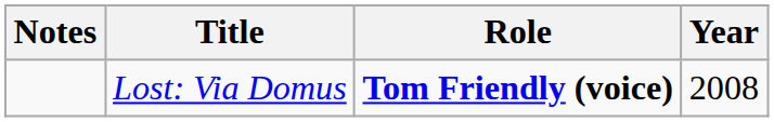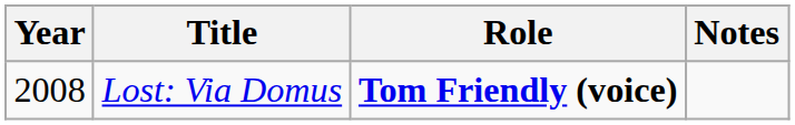columns swapped: Year <-> Notes
